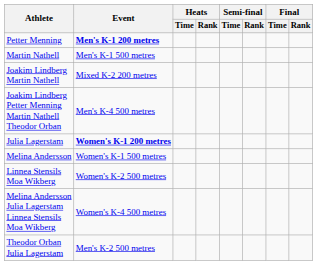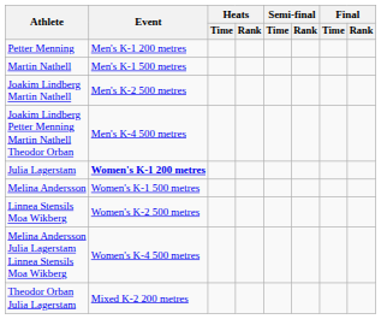Petter Menning | Event: bold -> normal
Joakim Lindberg Martin Nathell | Event: Mixed K-2 200 metres -> Men's K-2 500 metres
Theodor Orban Julia Lagerstam | Event: Men's K-2 500 metres -> Mixed K-2 200 metres
